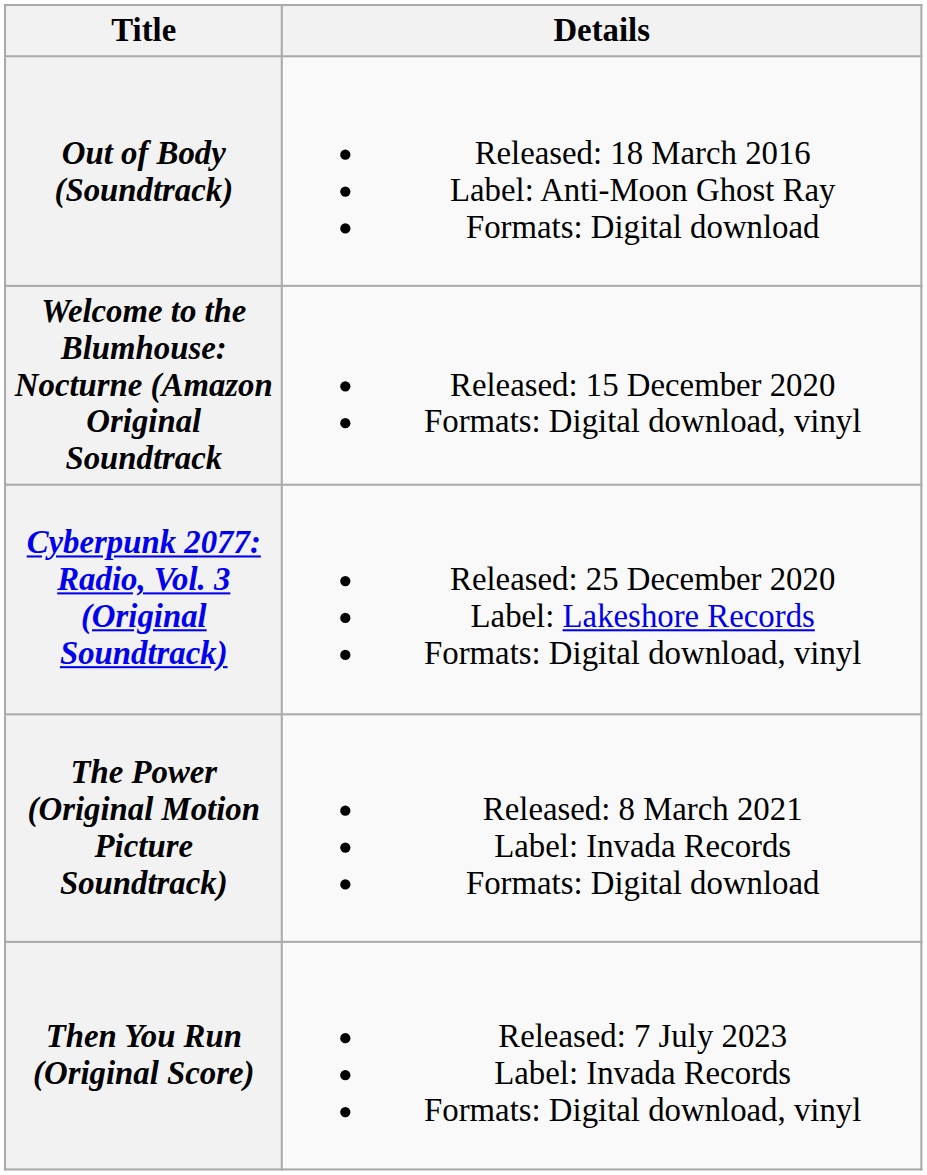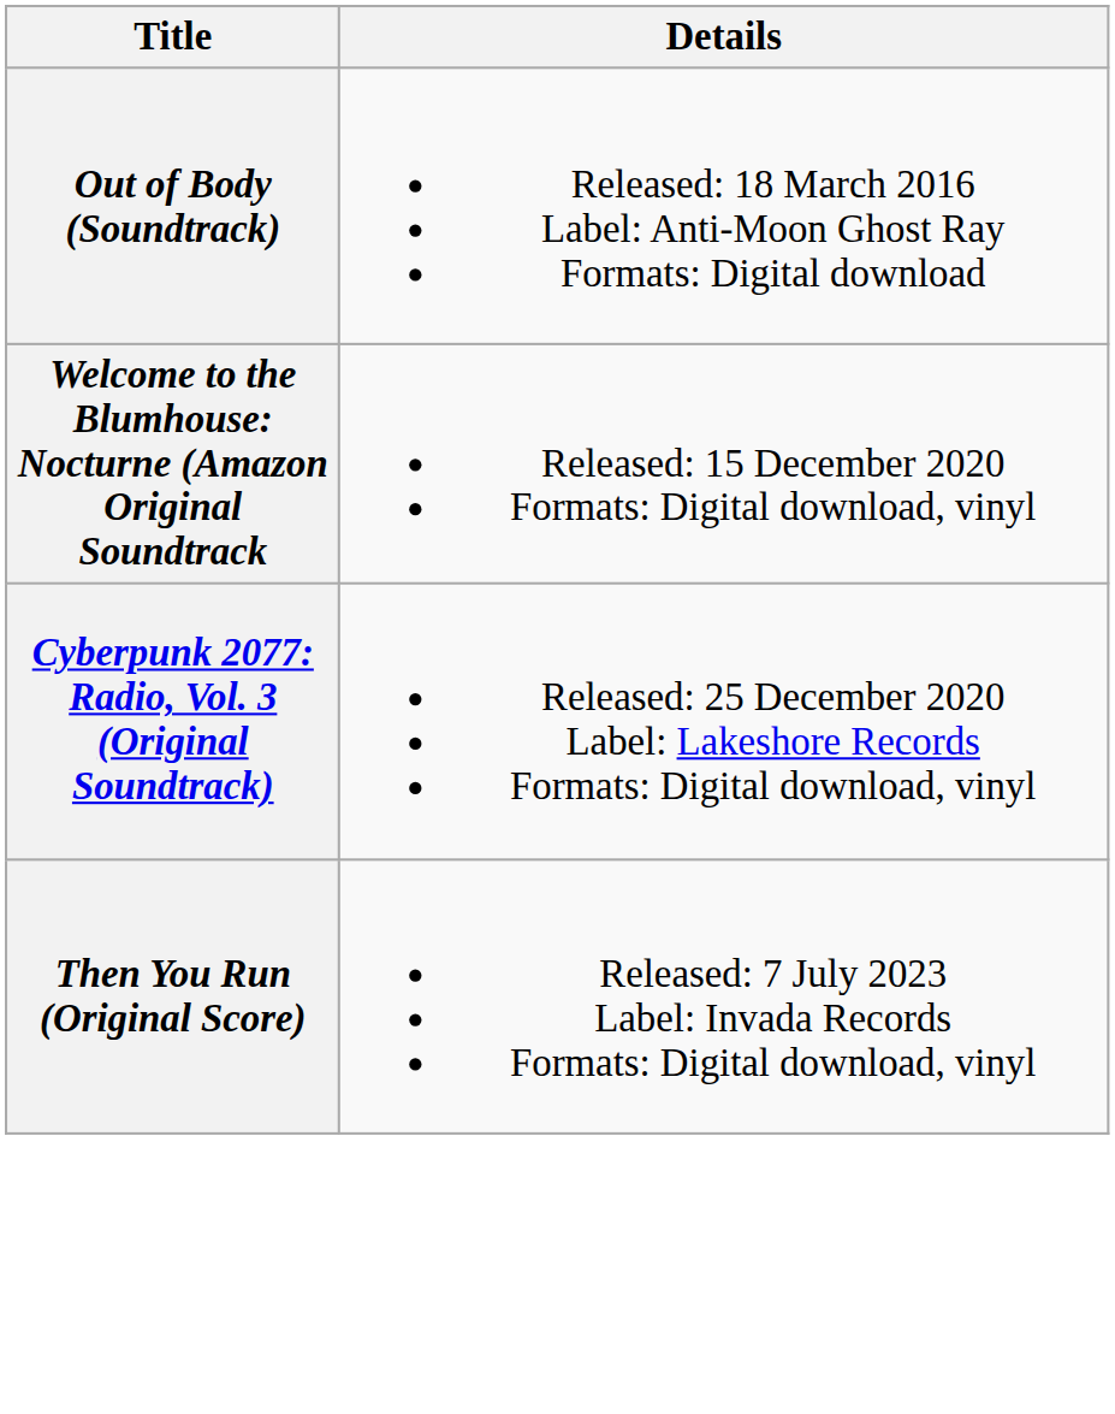- row: The Power (Original Motion Picture Soundtrack) | Released: 8 March 2021 Label: Invada Records Formats: Digital download
